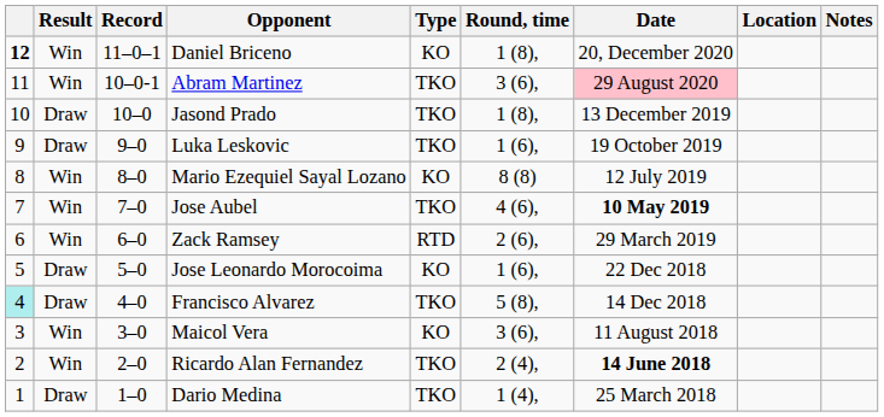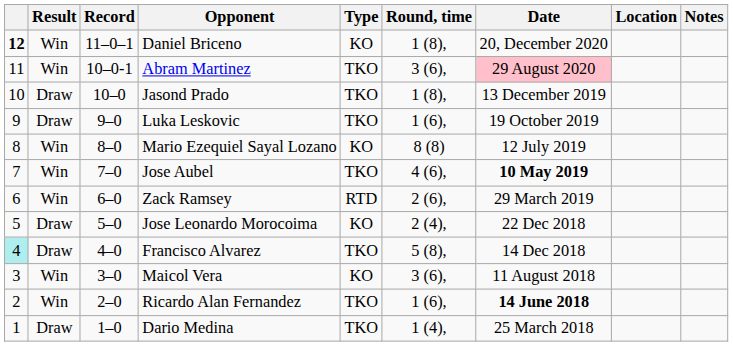Jose Leonardo Morocoima | Round, time: 1 (6), -> 2 (4),
Ricardo Alan Fernandez | Round, time: 2 (4), -> 1 (6),
